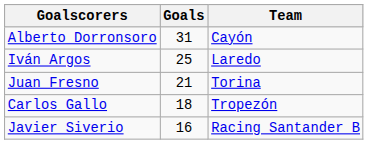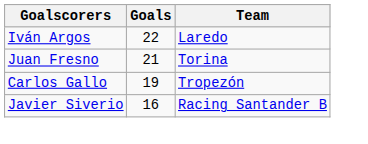- row: Alberto Dorronsoro | 31 | Cayón
Iván Argos | Goals: 25 -> 22
Carlos Gallo | Goals: 18 -> 19
